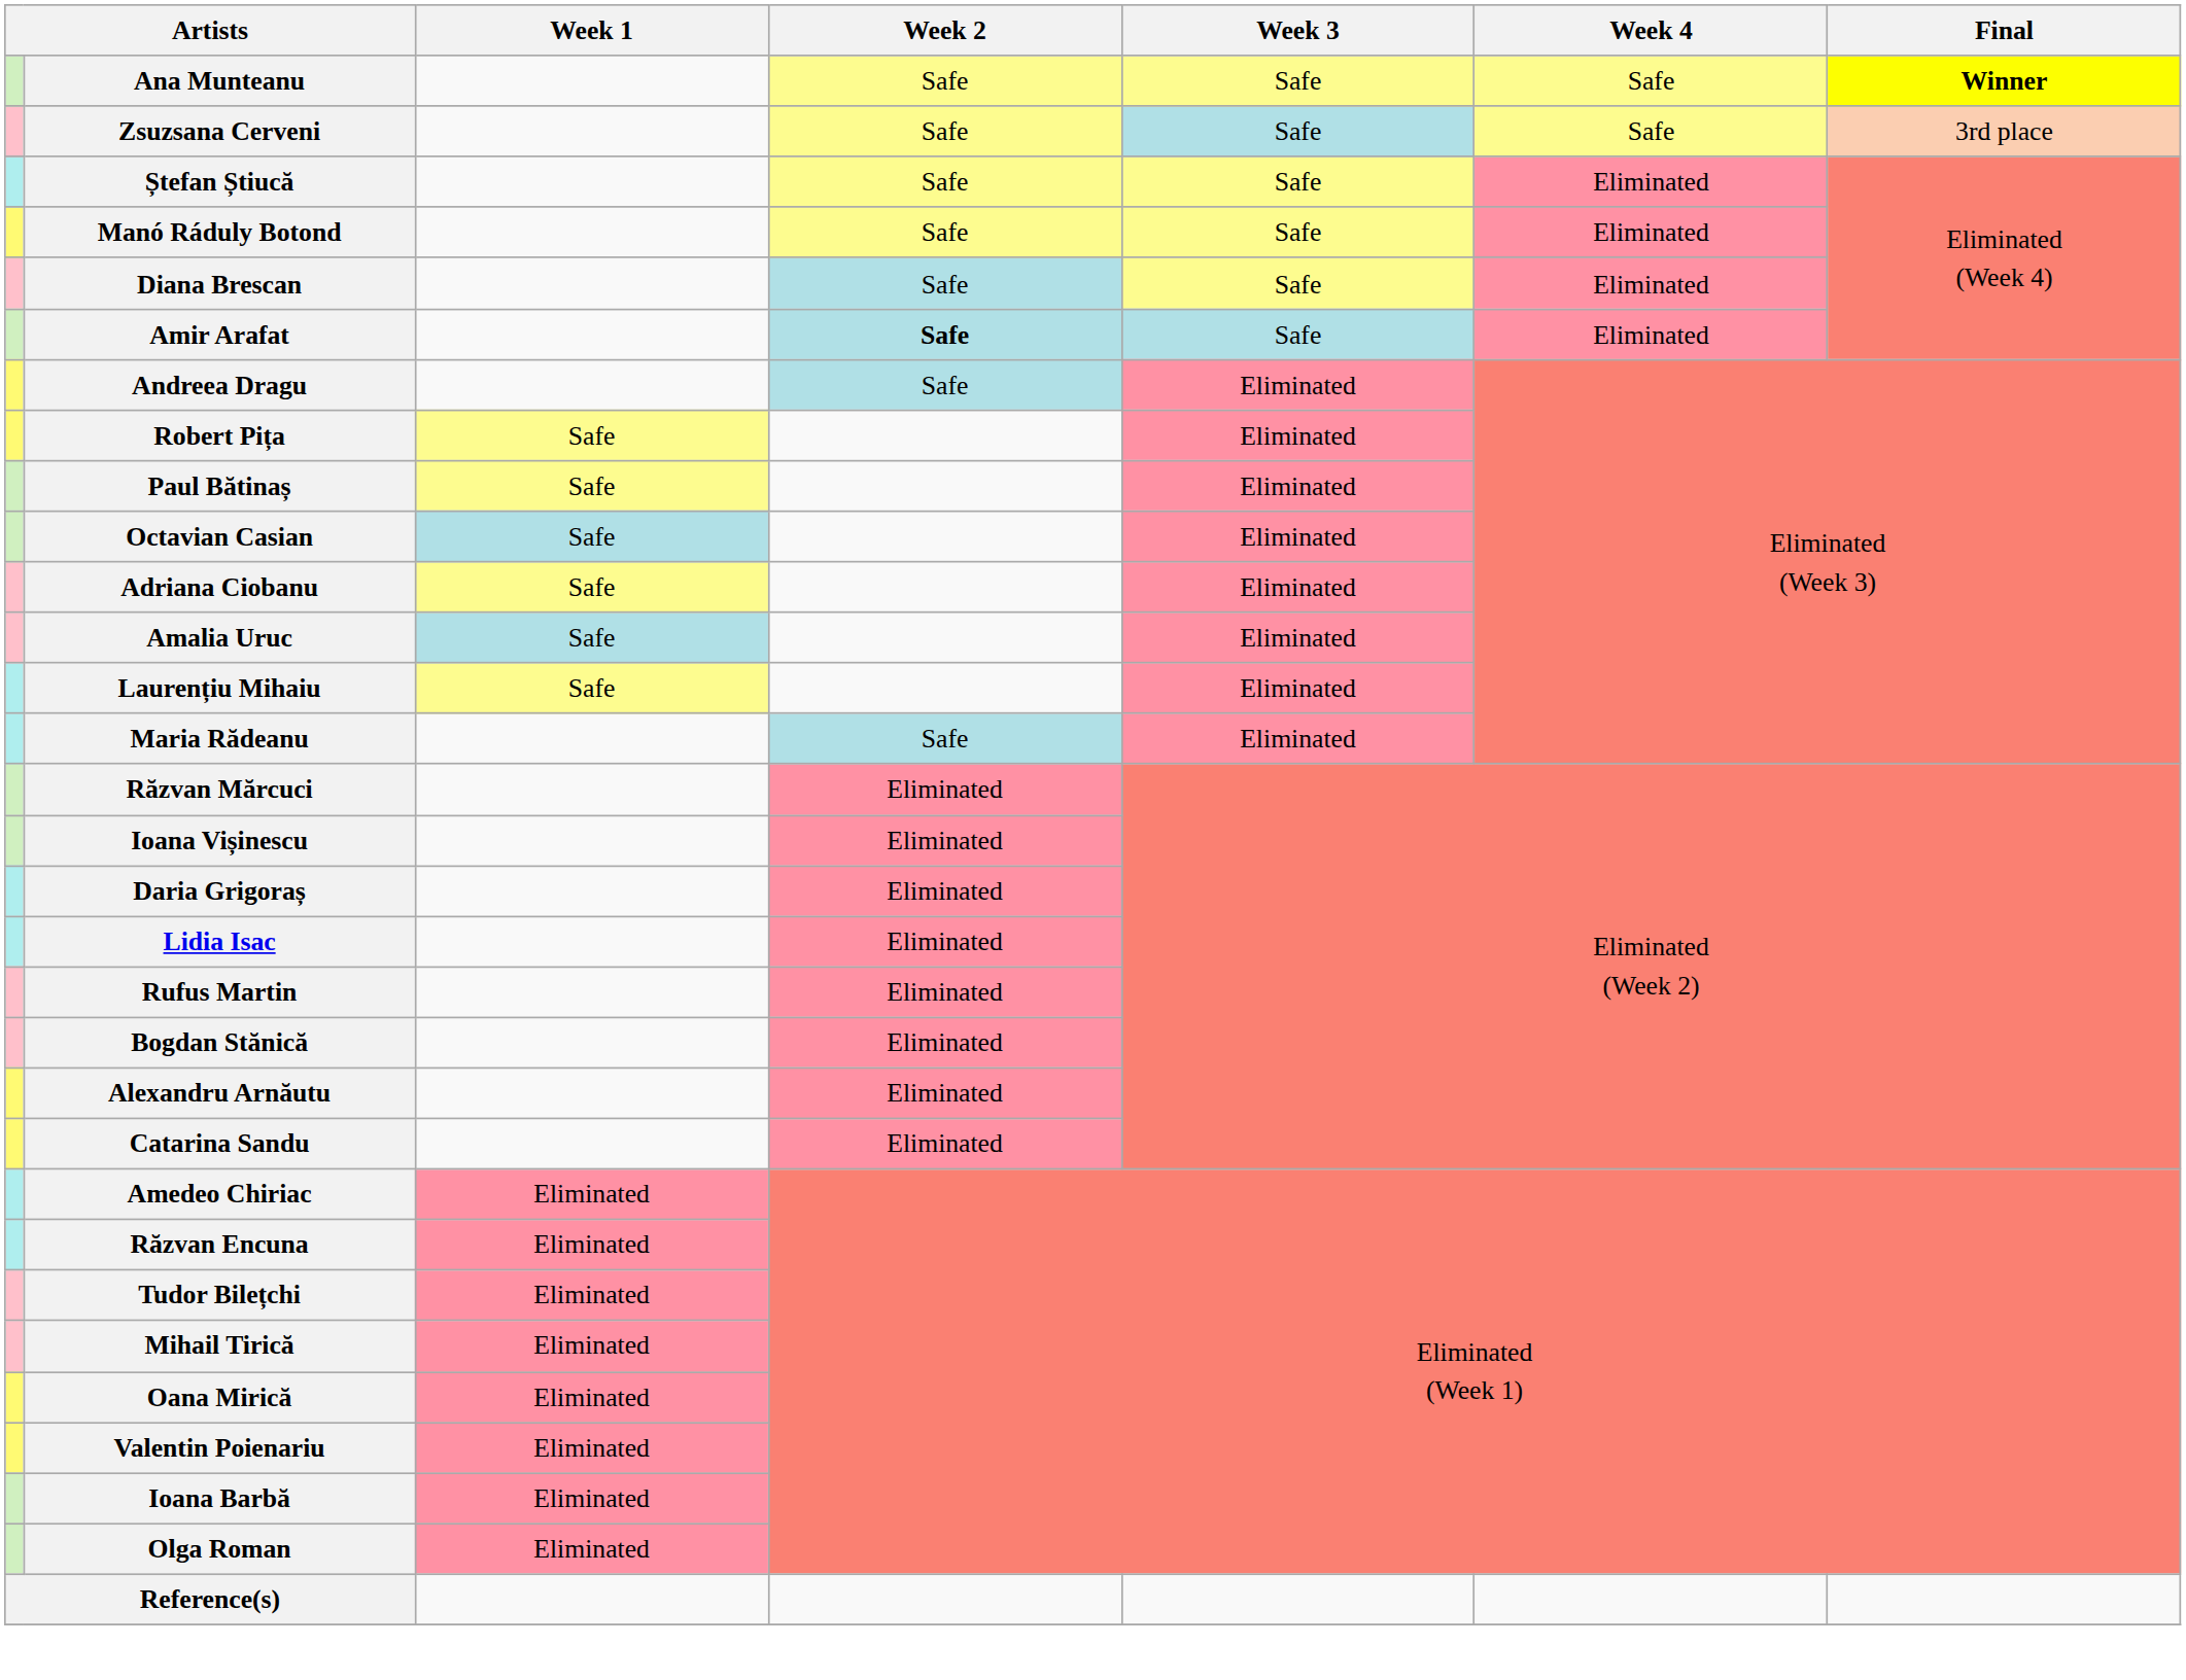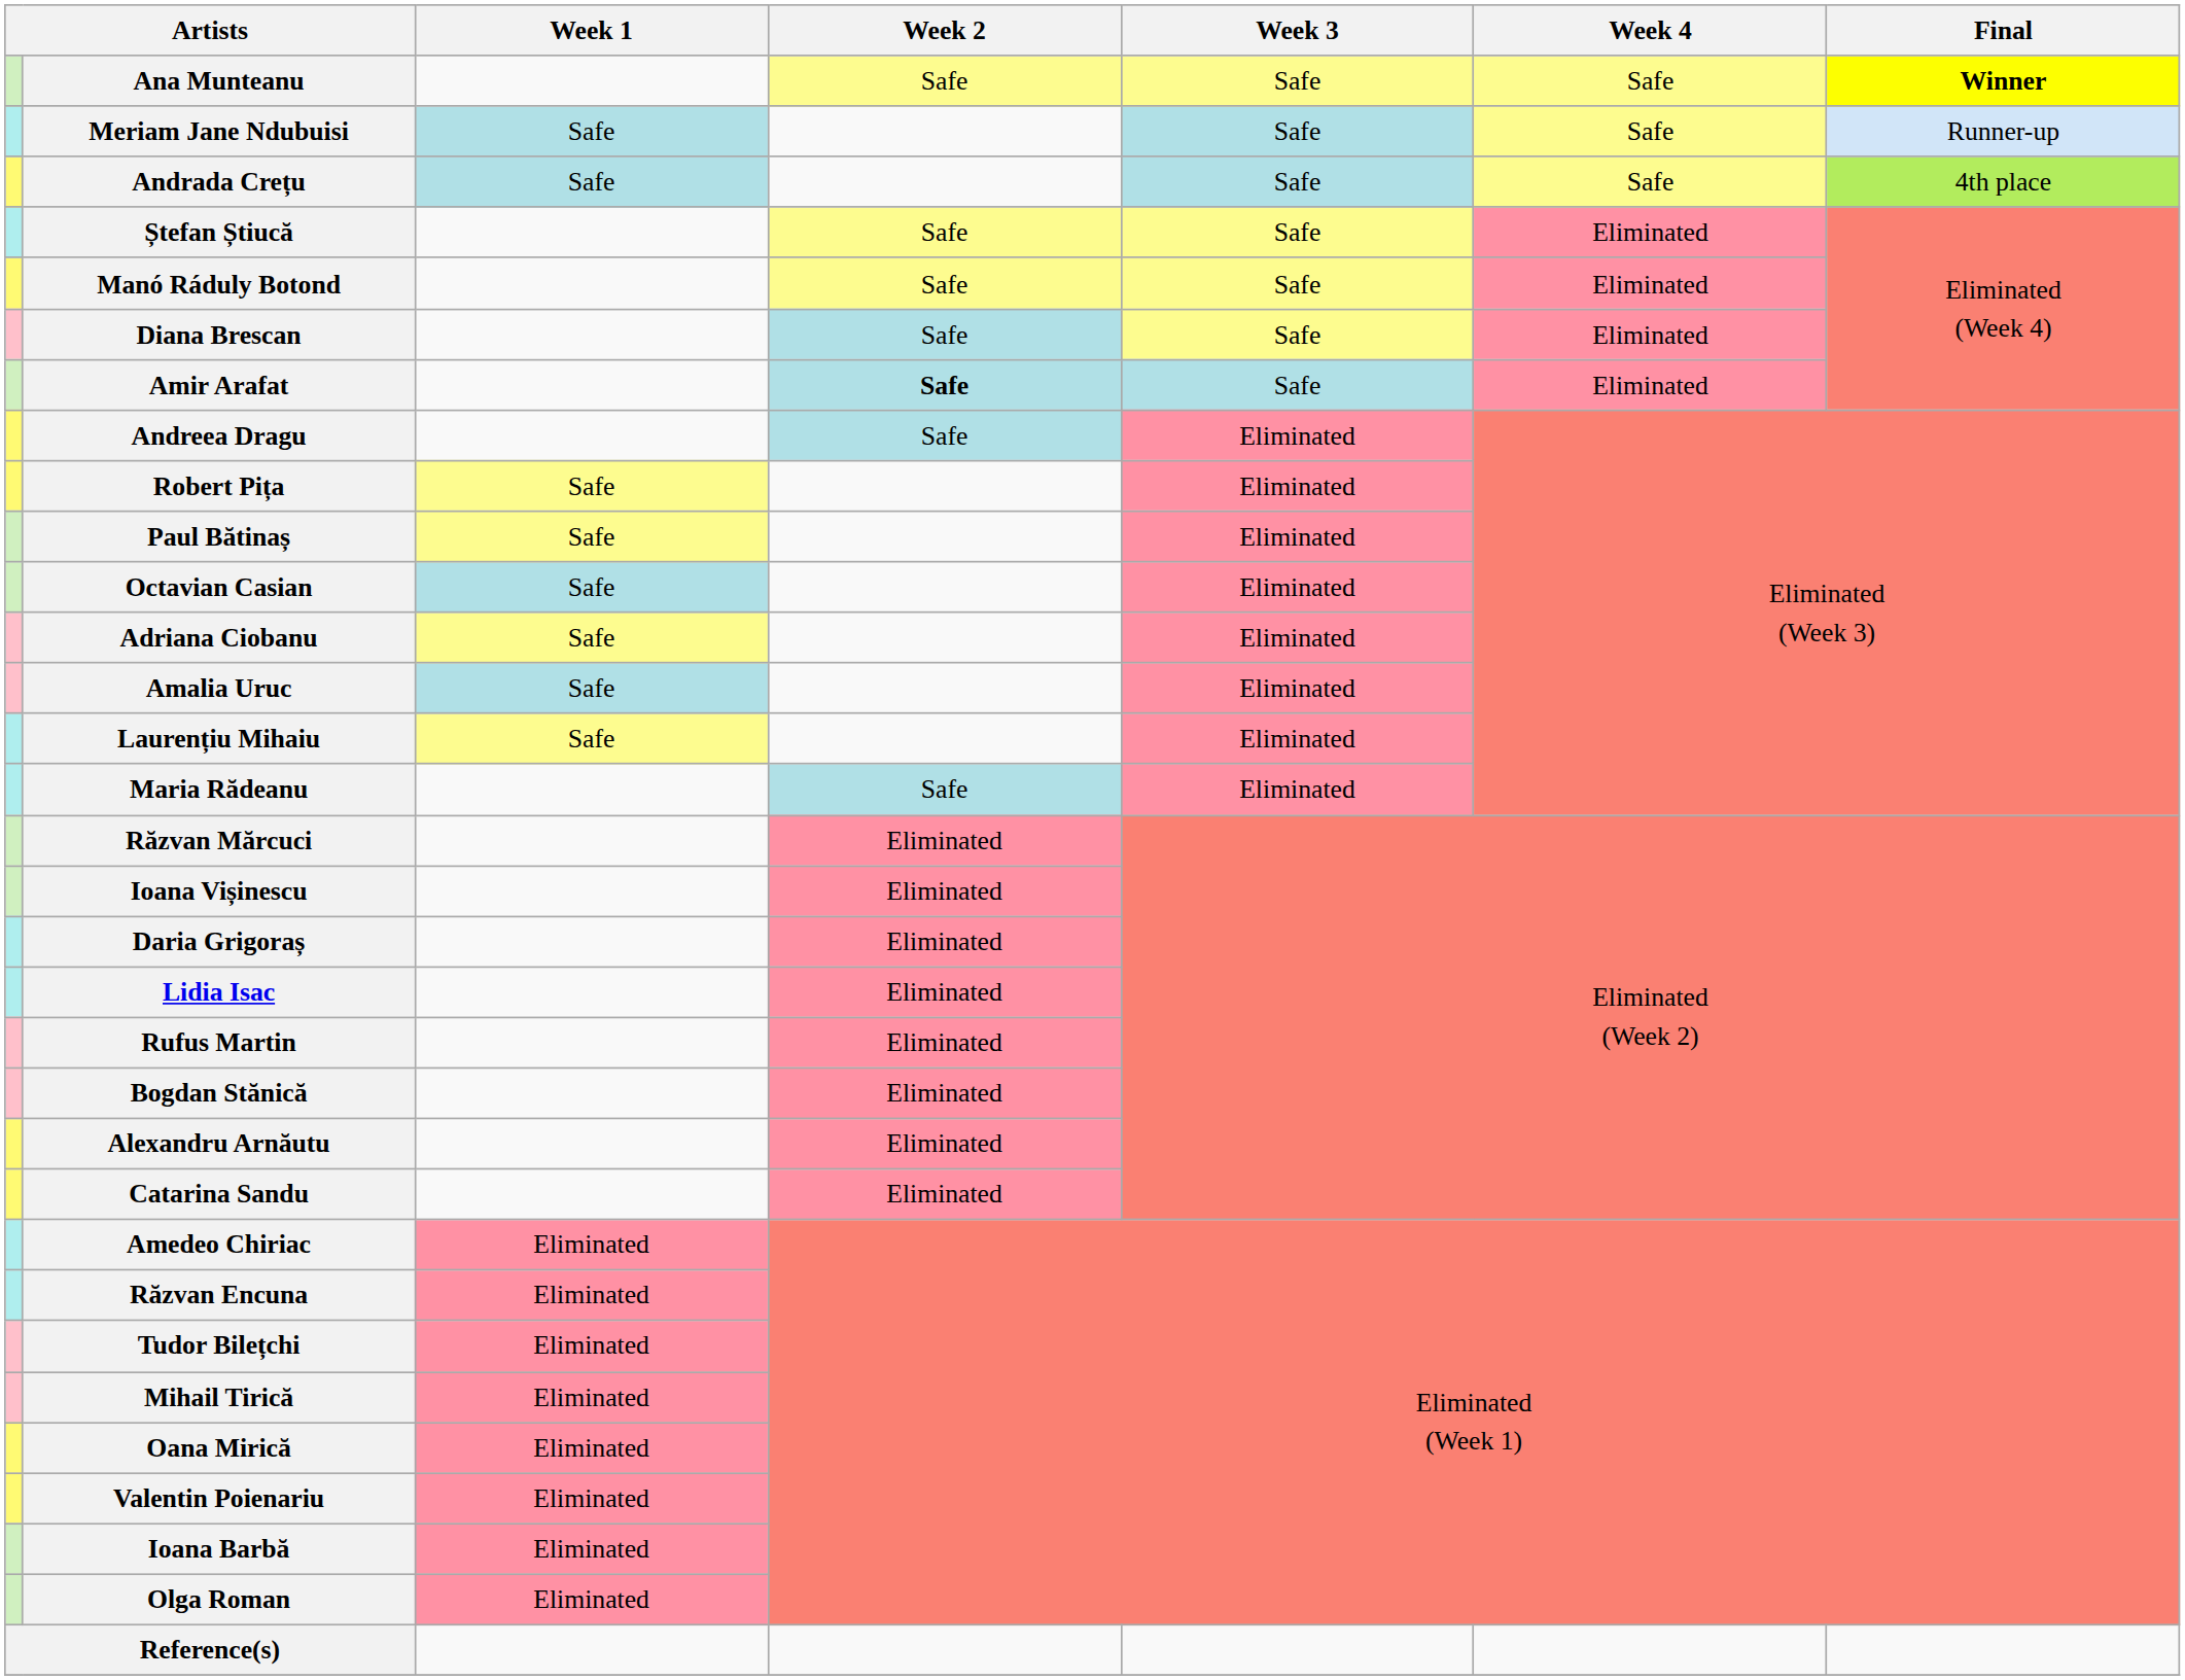+ row: Meriam Jane Ndubuisi | Safe | Safe | Safe | Runner-up
- row: Zsuzsana Cerveni | Safe | Safe | Safe | 3rd place
+ row: Andrada Crețu | Safe | Safe | Safe | 4th place
